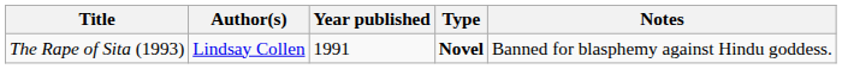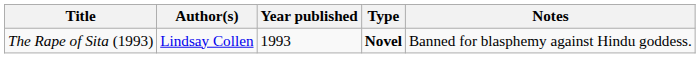The Rape of Sita (1993) | Year published: 1991 -> 1993
